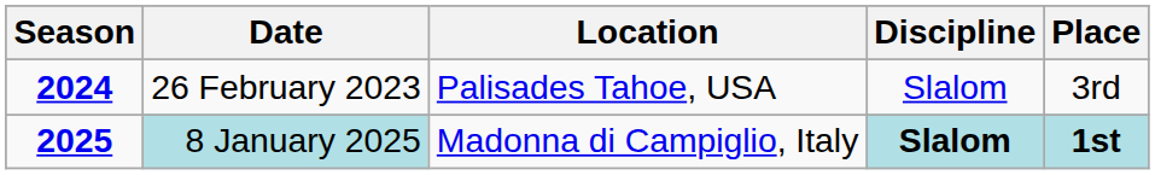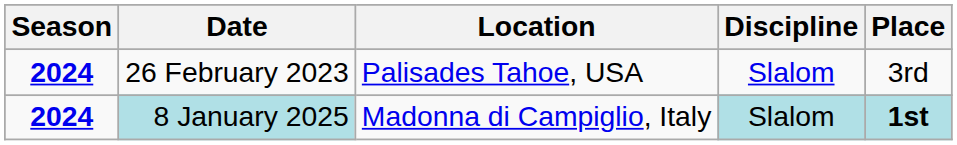8 January 2025 | Season: 2025 -> 2024
8 January 2025 | Discipline: bold -> normal
